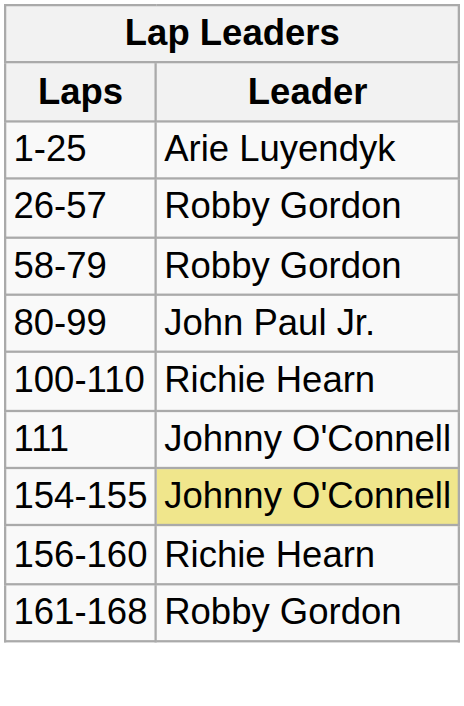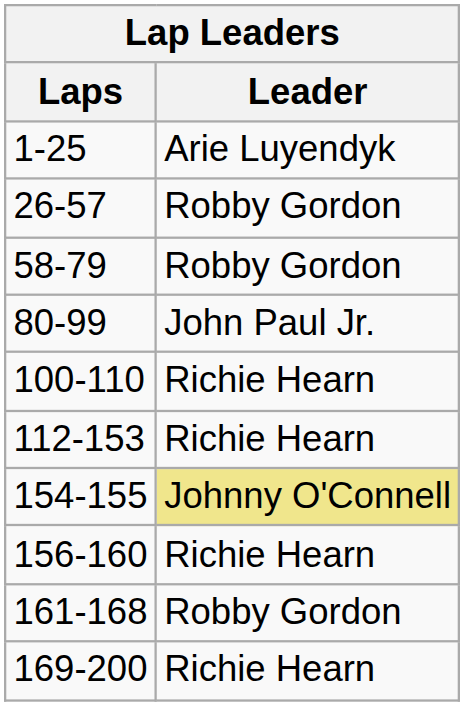- row: 111 | Johnny O'Connell
+ row: 112-153 | Richie Hearn
+ row: 169-200 | Richie Hearn
